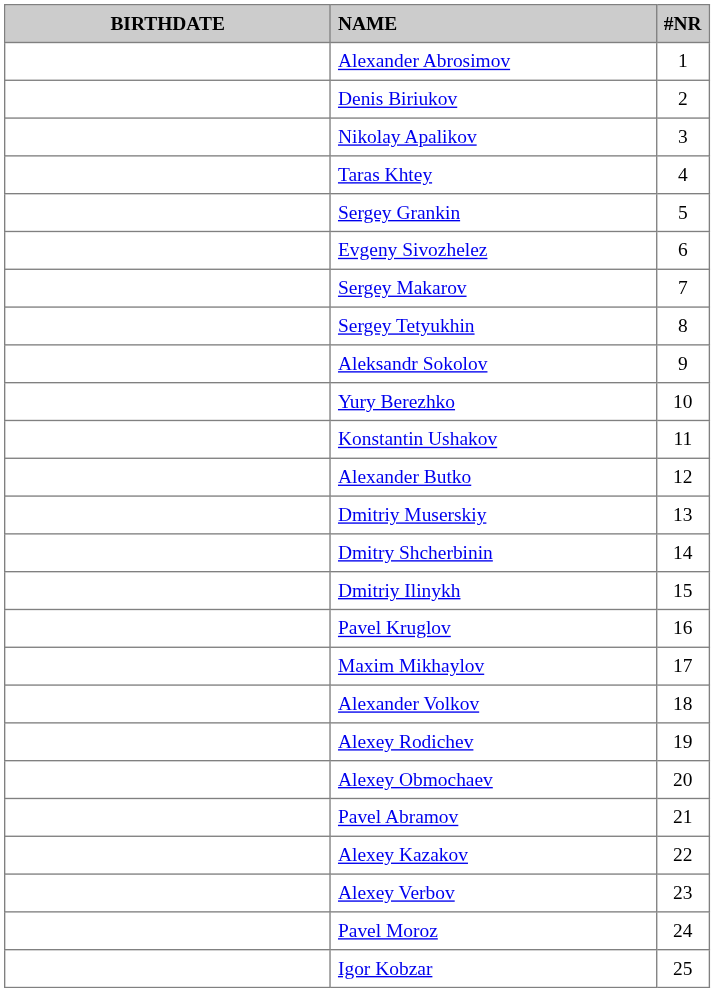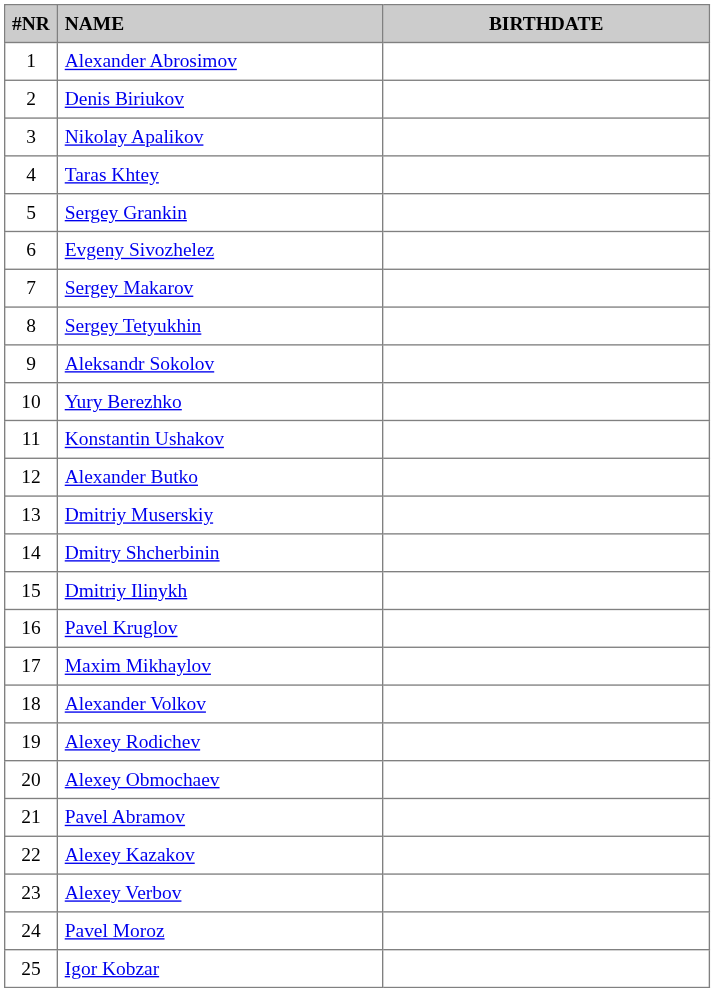columns swapped: #NR <-> BIRTHDATE
